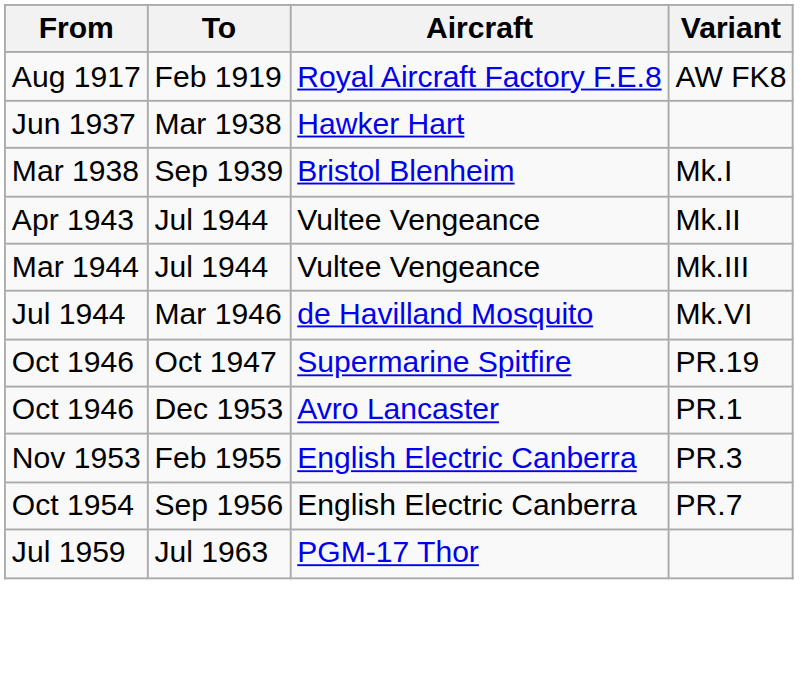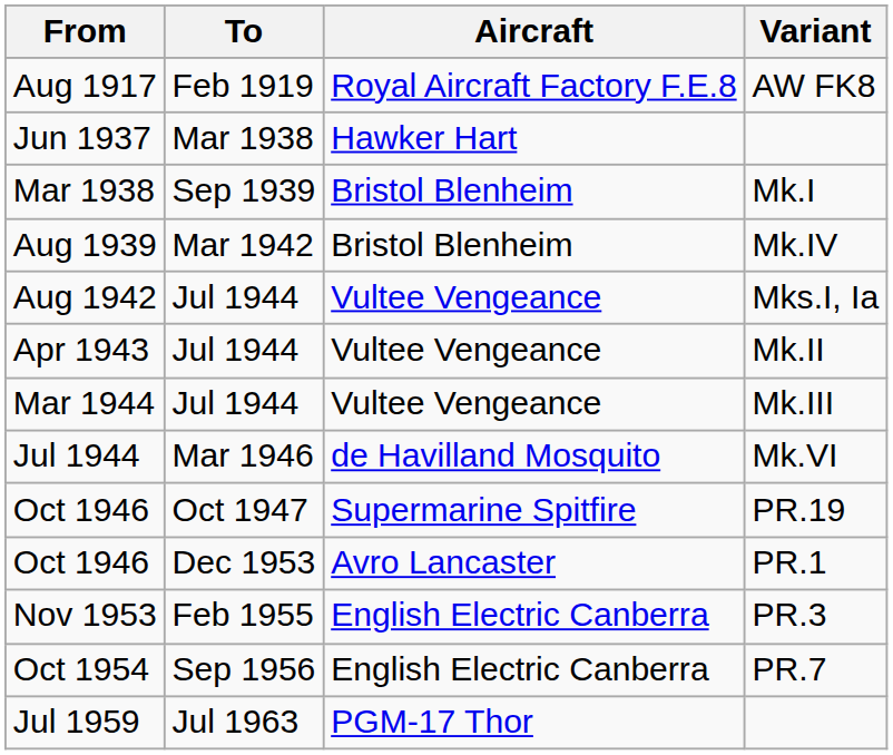+ row: Aug 1939 | Mar 1942 | Bristol Blenheim | Mk.IV
+ row: Aug 1942 | Jul 1944 | Vultee Vengeance | Mks.I, Ia
